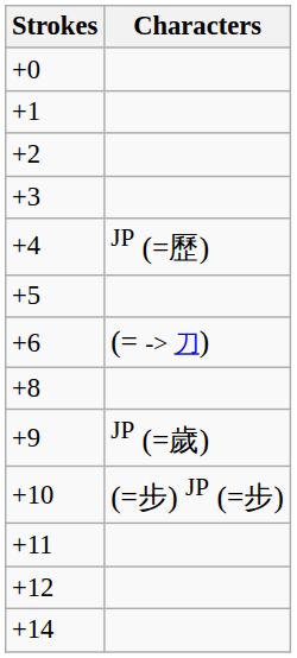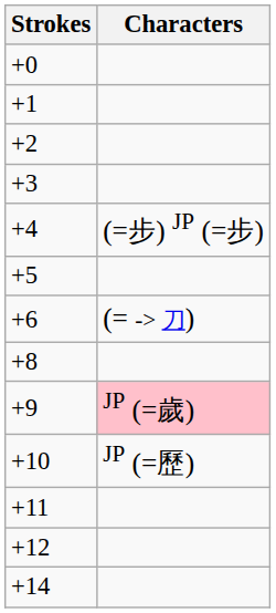+4 | Characters: JP (=歷) -> (=步) JP (=步)
+9 | Characters: no background -> pink background
+10 | Characters: (=步) JP (=步) -> JP (=歷)
